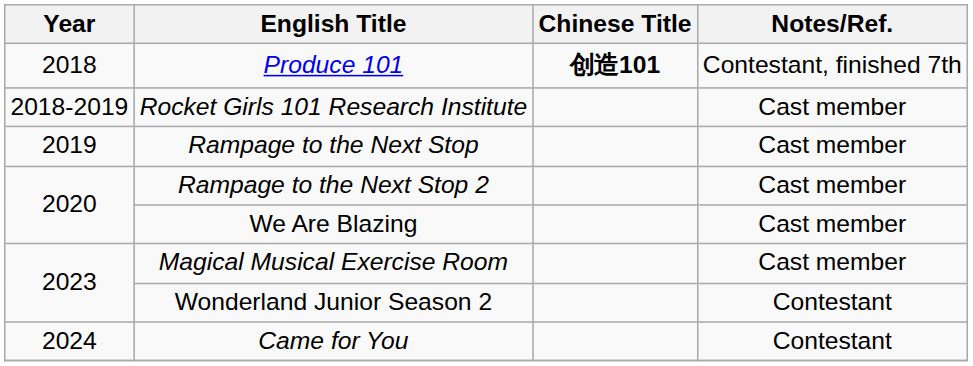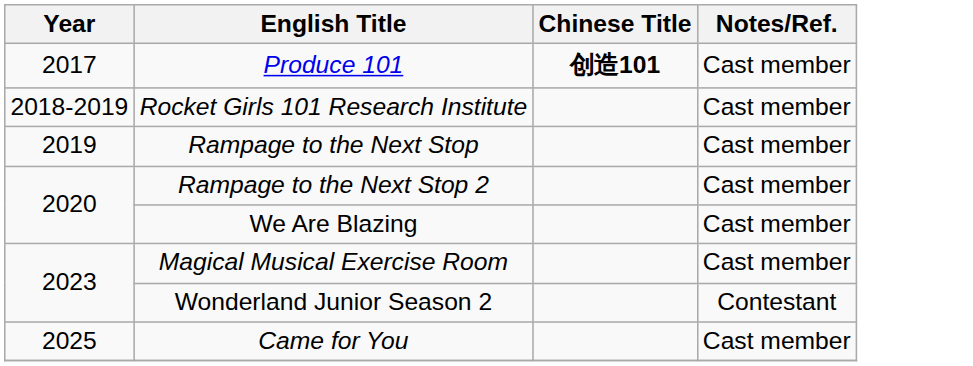Produce 101 | Year: 2018 -> 2017
Produce 101 | Notes/Ref.: Contestant, finished 7th -> Cast member
Came for You | Year: 2024 -> 2025
Came for You | Notes/Ref.: Contestant -> Cast member
